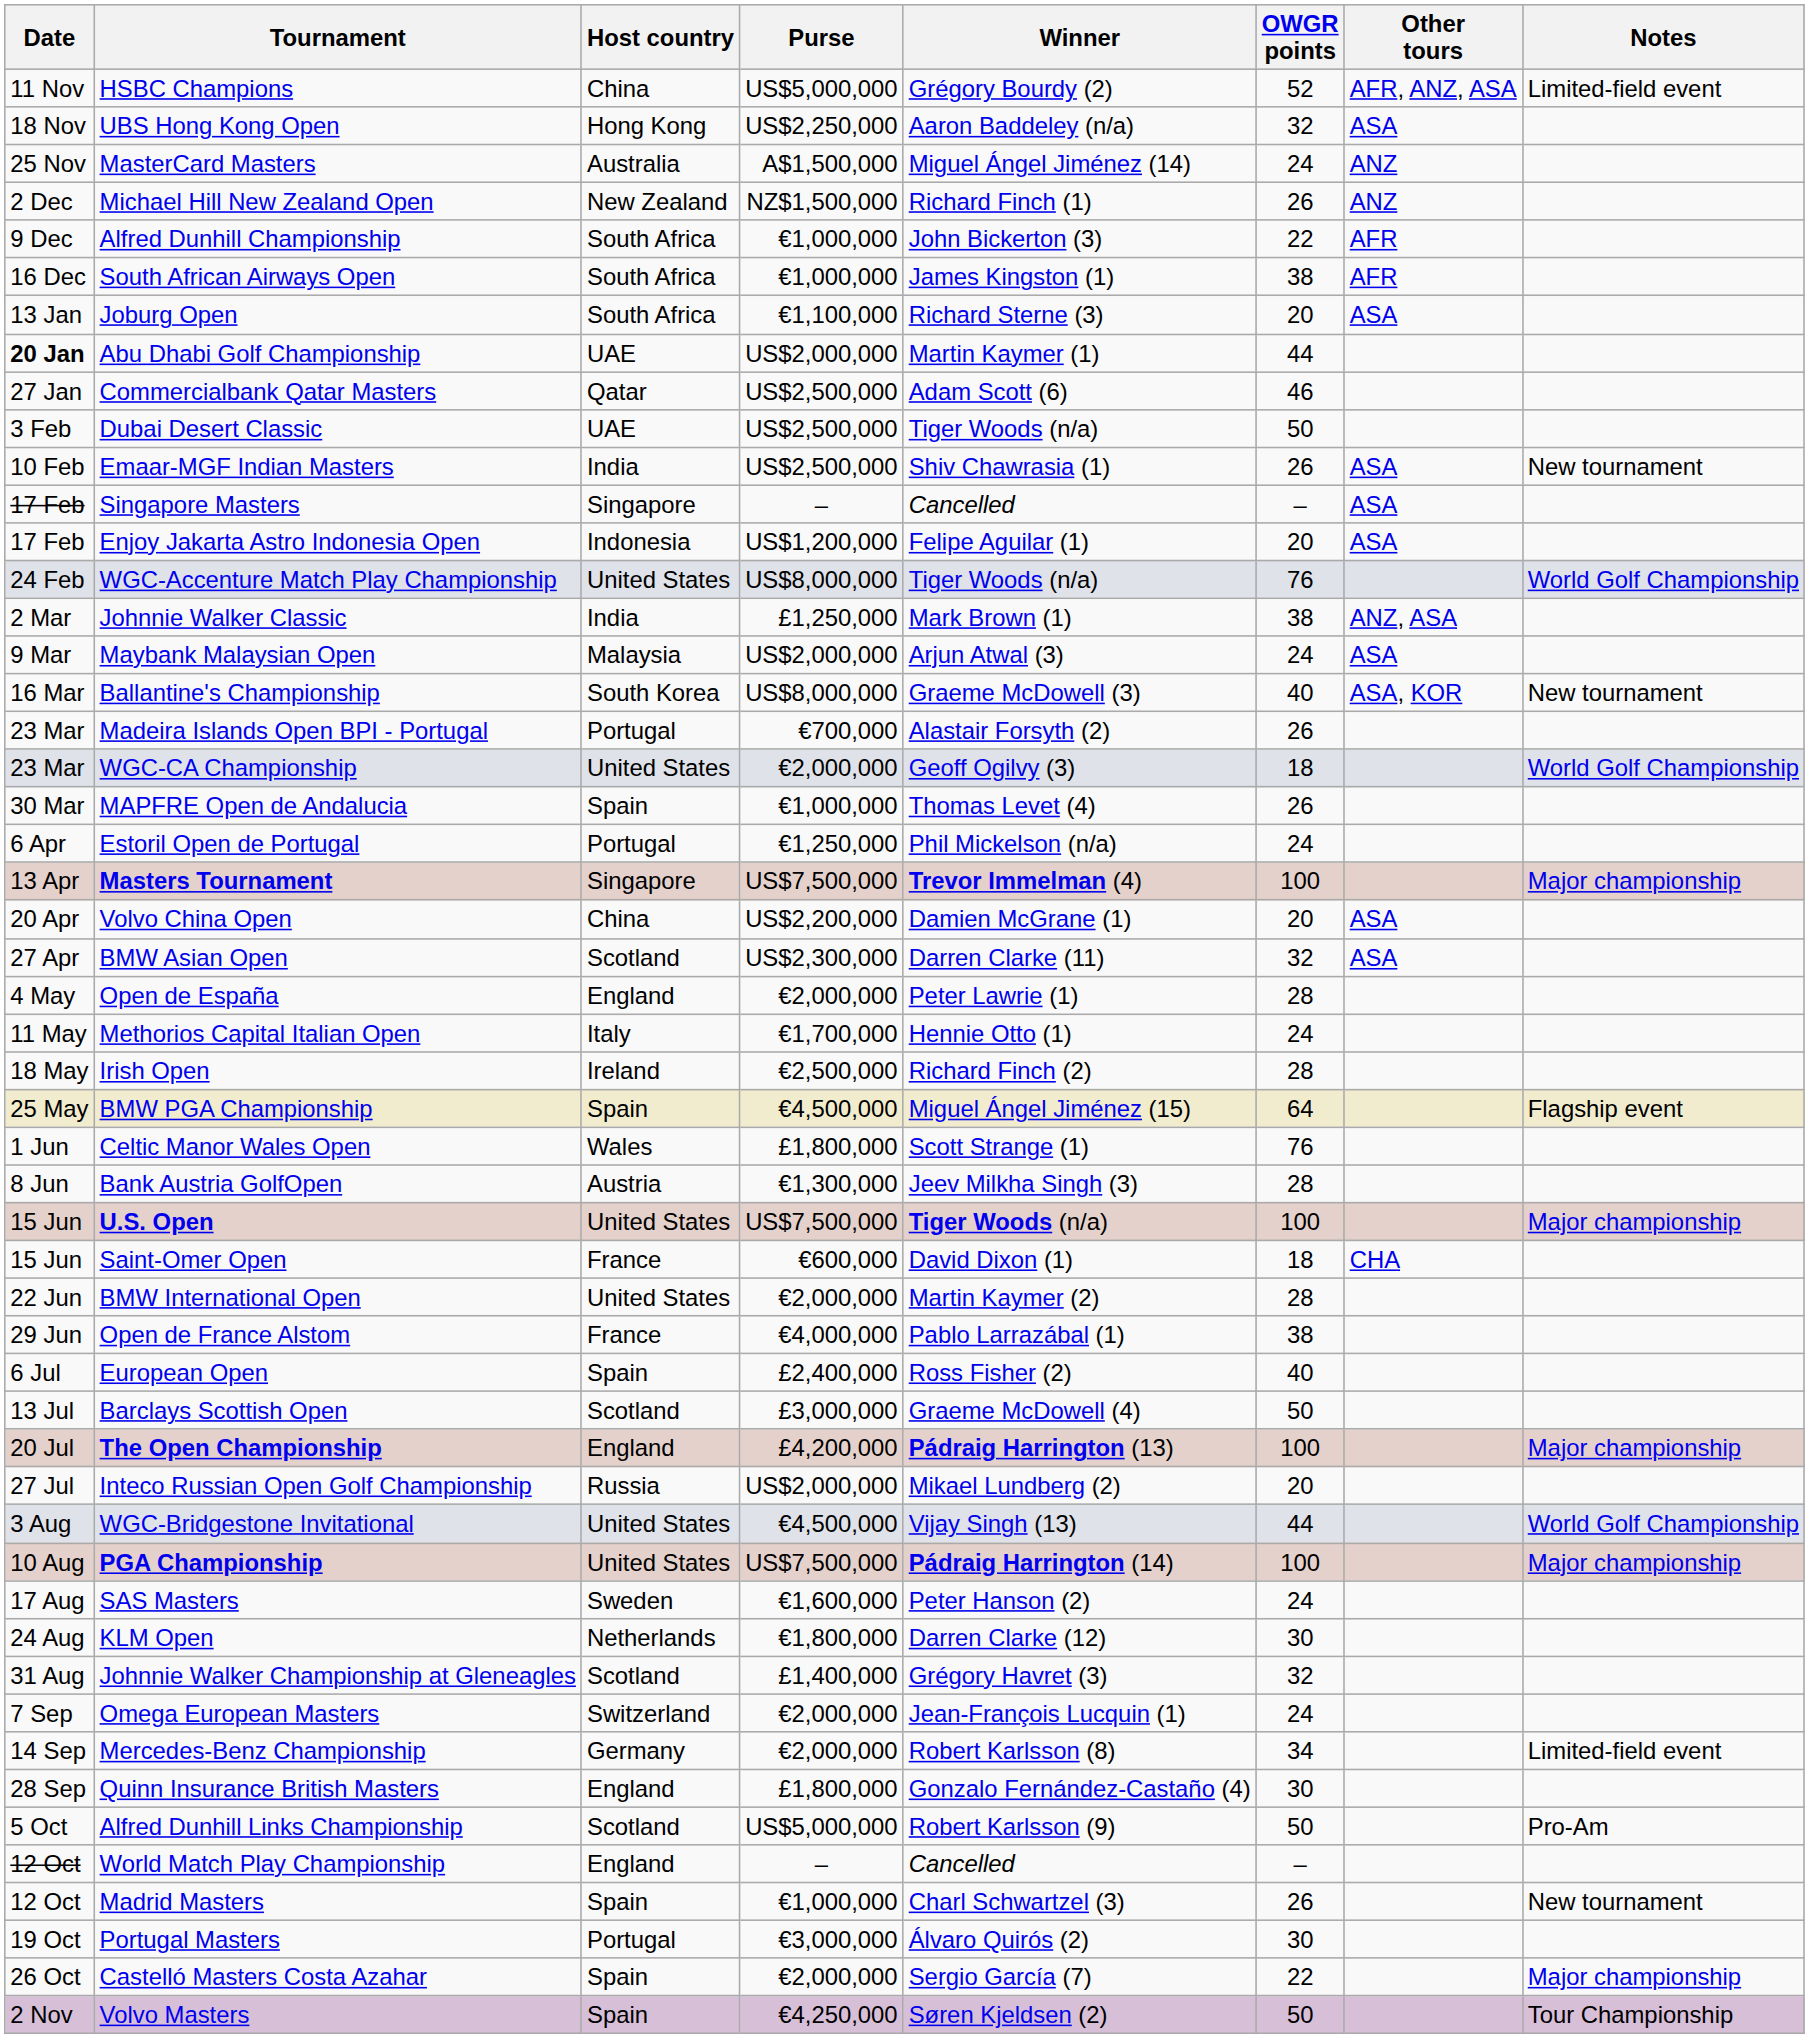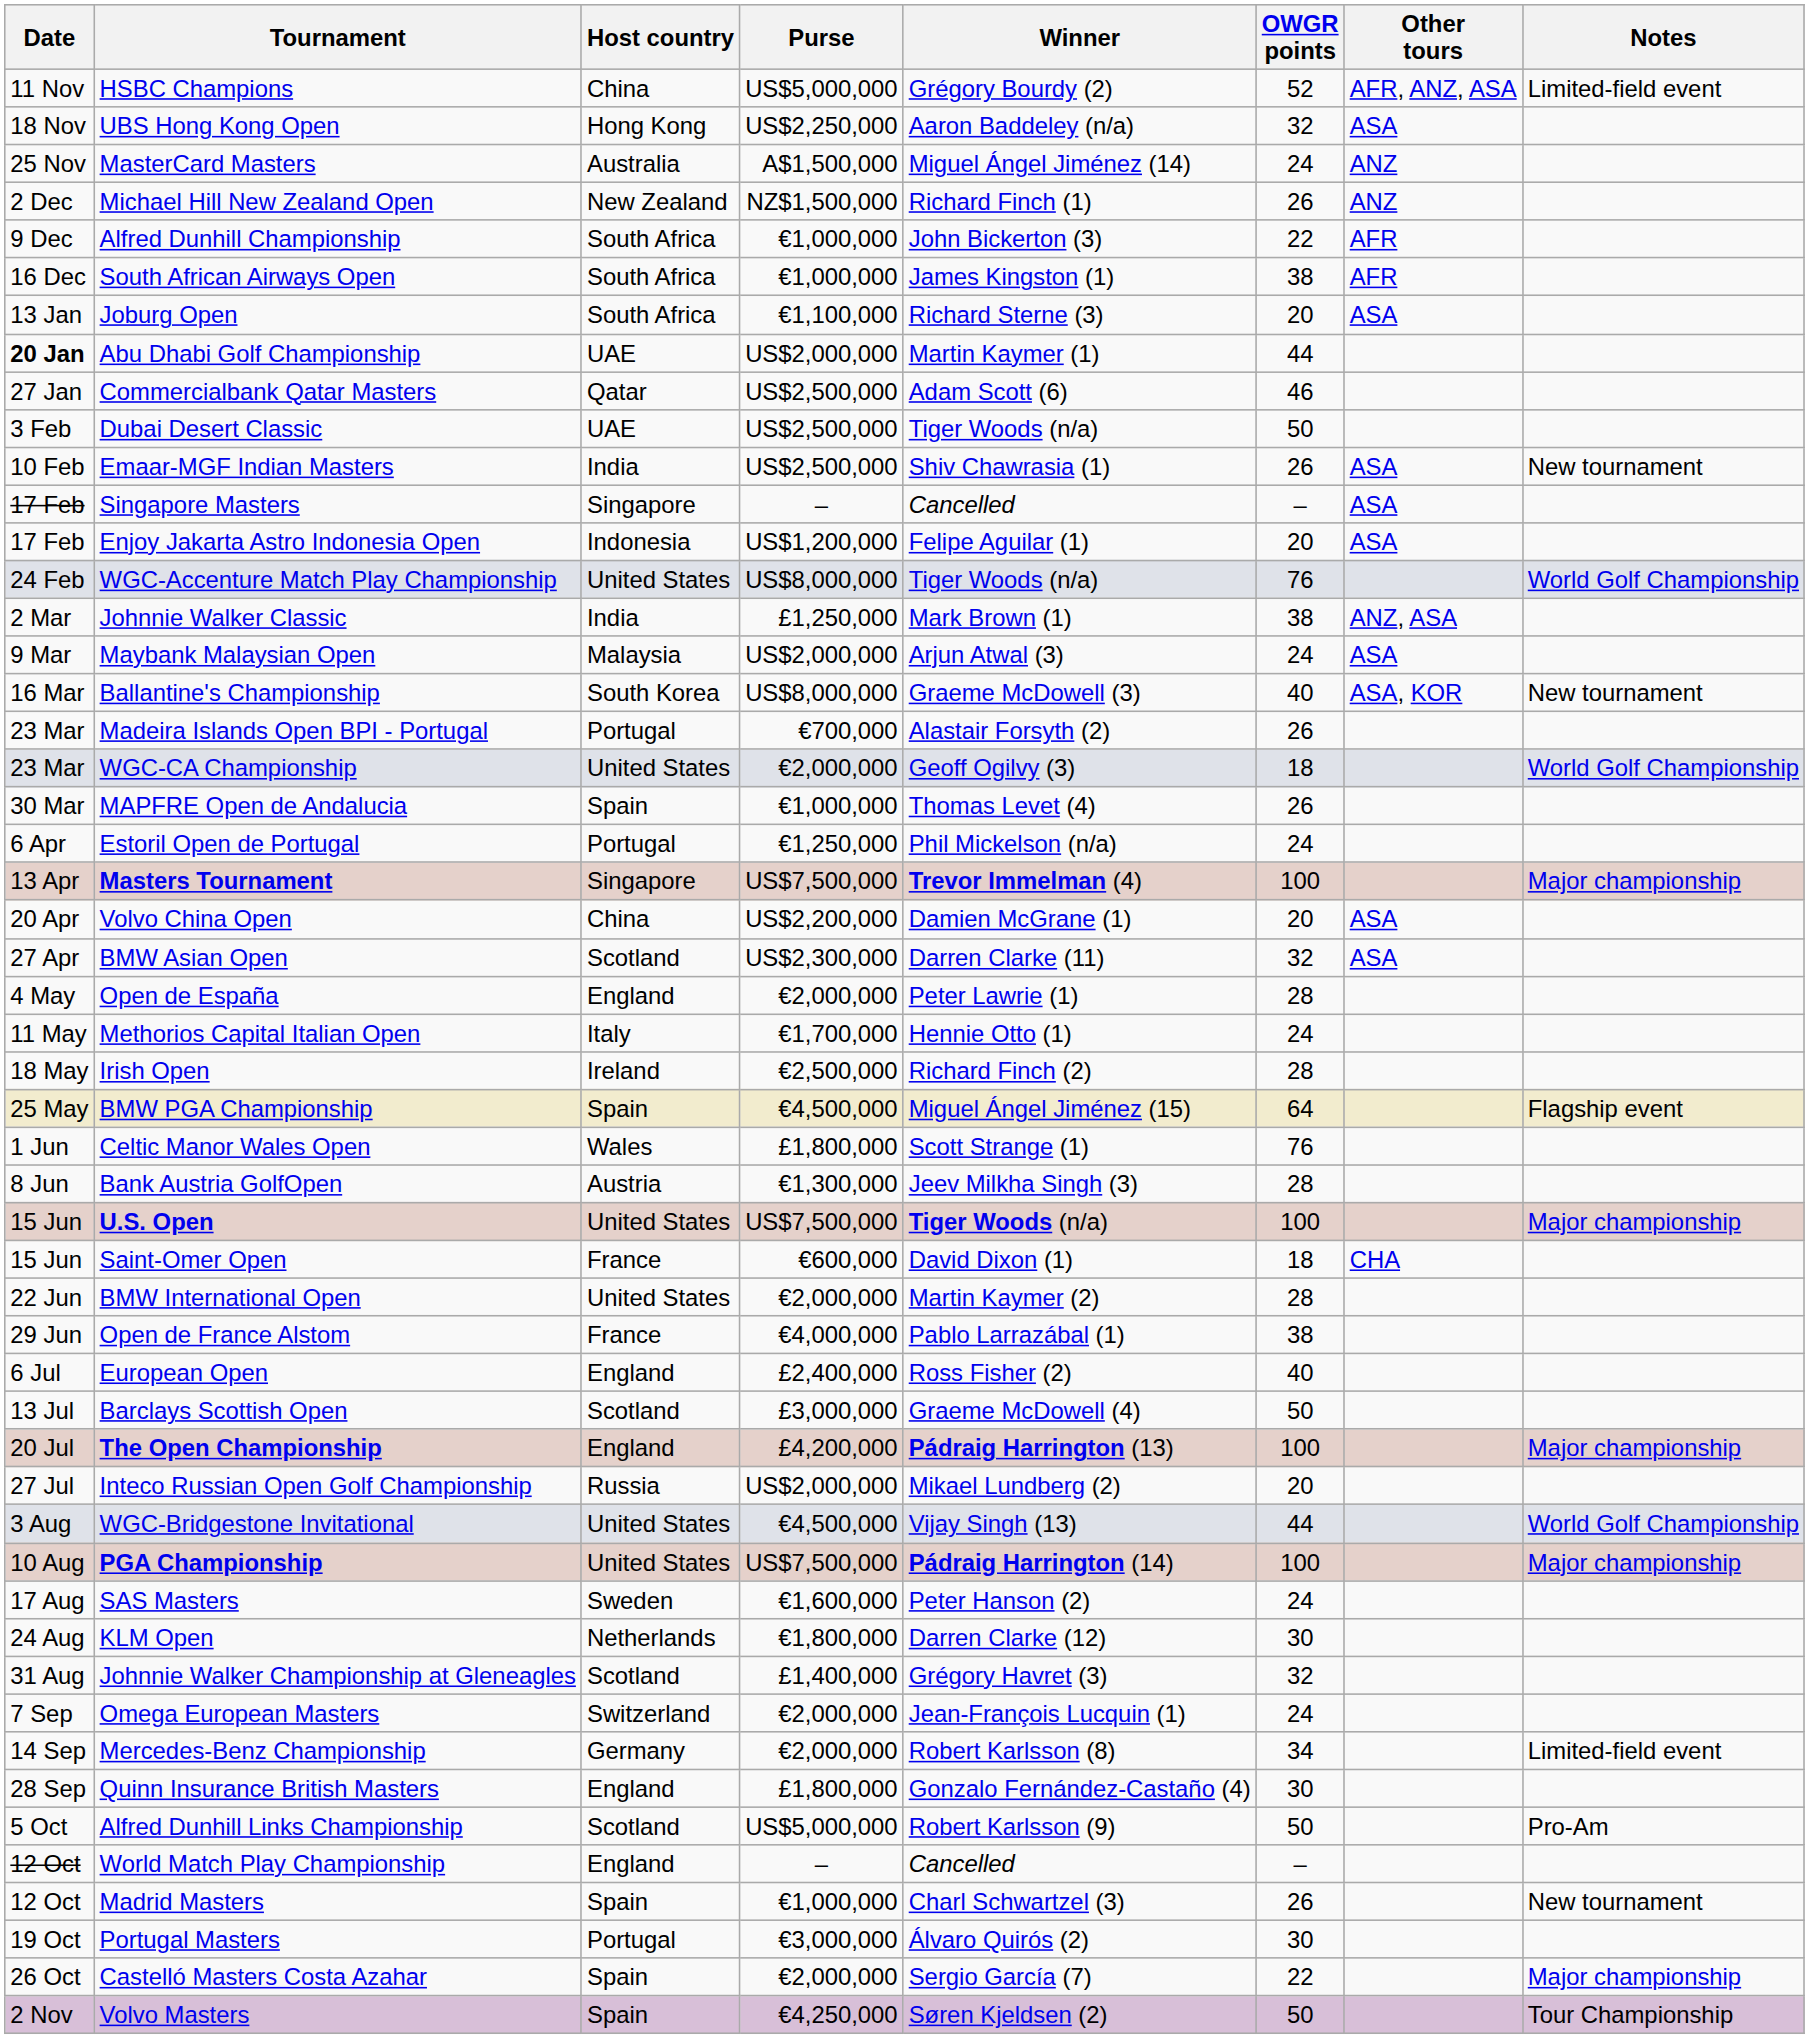European Open | Host country: Spain -> England
